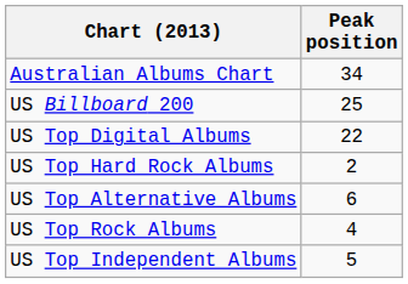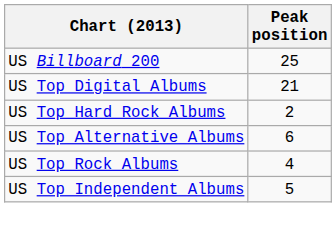- row: Australian Albums Chart | 34
US Top Digital Albums | Peak position: 22 -> 21
